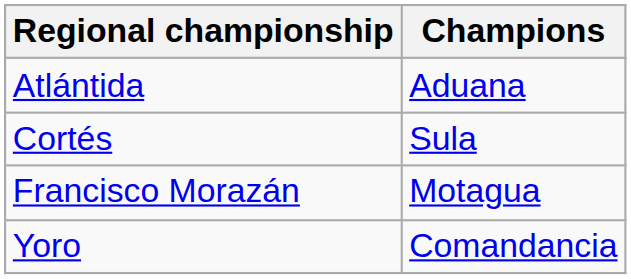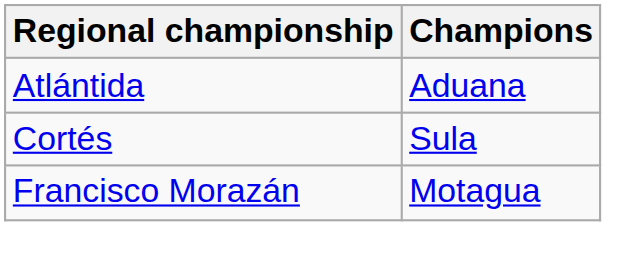- row: Yoro | Comandancia
